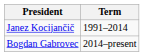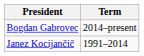rows swapped: Janez Kocijančič <-> Bogdan Gabrovec
